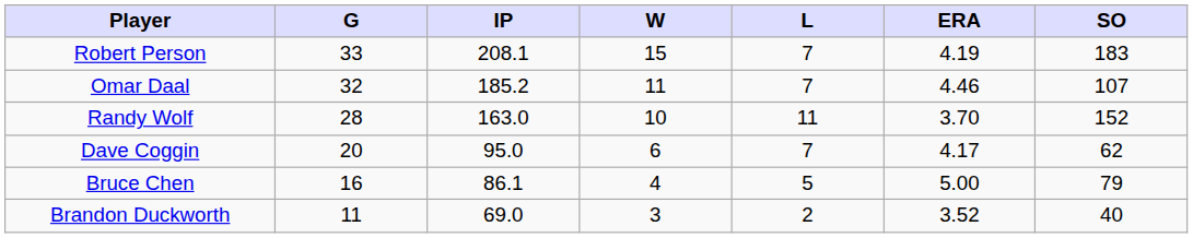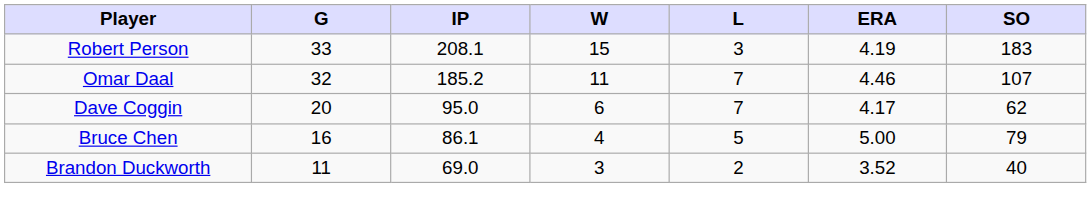Robert Person | L: 7 -> 3
- row: Randy Wolf | 28 | 163.0 | 10 | 11 | 3.70 | 152
